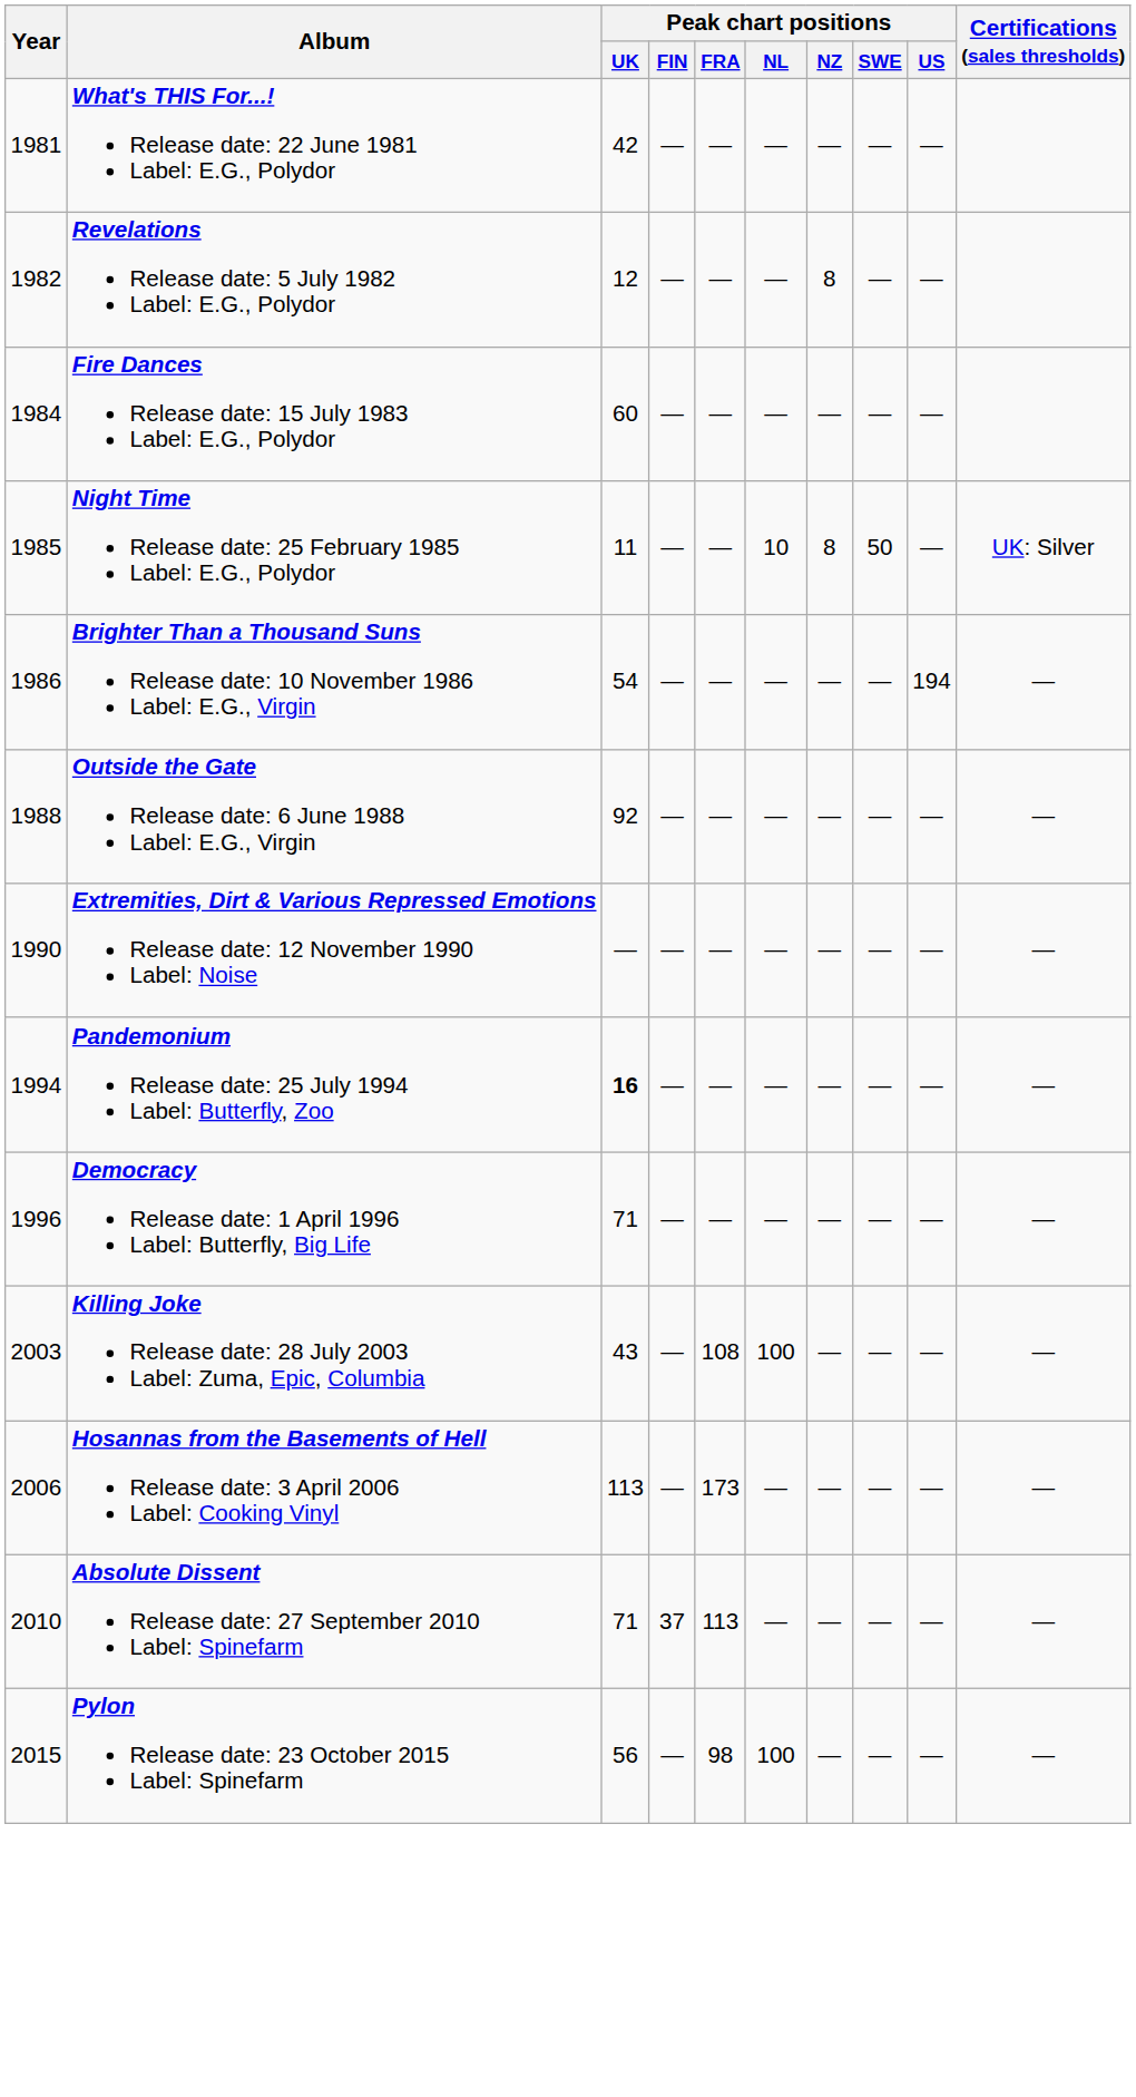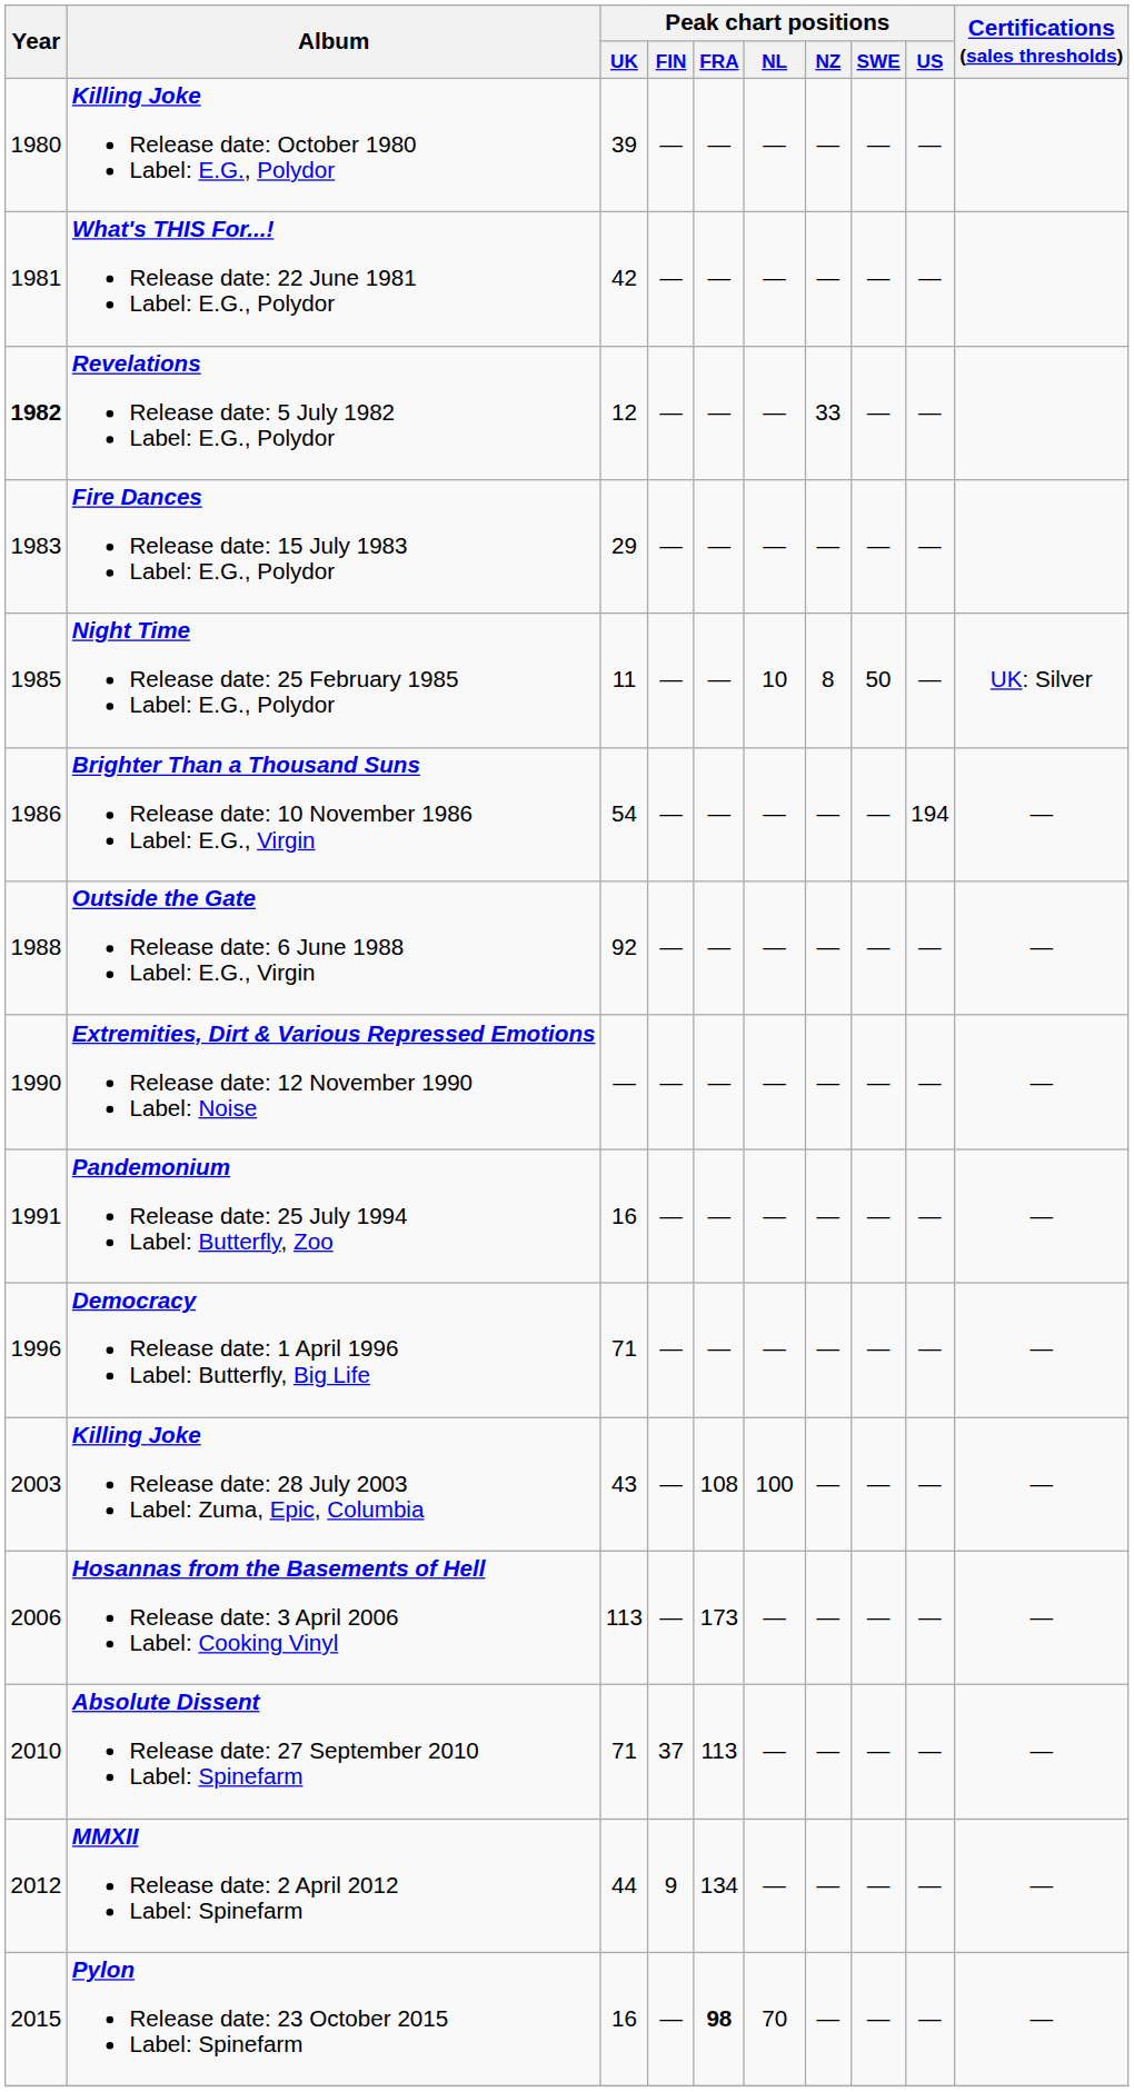+ row: 1980 | Killing Joke Release date: October 1980 Label: E.G., Polydor | 39 | — | — | — | — | — | —
Revelations Release date: 5 July 1982 Label: E.G., Polydor | Year: normal -> bold
Revelations Release date: 5 July 1982 Label: E.G., Polydor | Peak chart positions / NZ: 8 -> 33
Fire Dances Release date: 15 July 1983 Label: E.G., Polydor | Year: 1984 -> 1983
Fire Dances Release date: 15 July 1983 Label: E.G., Polydor | Peak chart positions / UK: 60 -> 29
Pandemonium Release date: 25 July 1994 Label: Butterfly, Zoo | Year: 1994 -> 1991
Pandemonium Release date: 25 July 1994 Label: Butterfly, Zoo | Peak chart positions / UK: bold -> normal
+ row: 2012 | MMXII Release date: 2 April 2012 Label: Spinefarm | 44 | 9 | 134 | — | — | — | — | —
Pylon Release date: 23 October 2015 Label: Spinefarm | Peak chart positions / UK: 56 -> 16
Pylon Release date: 23 October 2015 Label: Spinefarm | Peak chart positions / FRA: normal -> bold
Pylon Release date: 23 October 2015 Label: Spinefarm | Peak chart positions / NL: 100 -> 70
